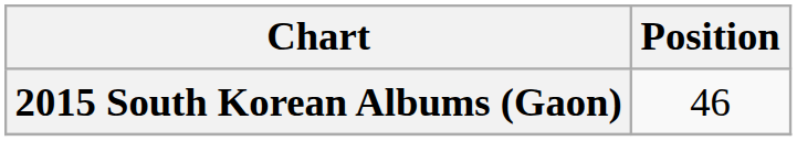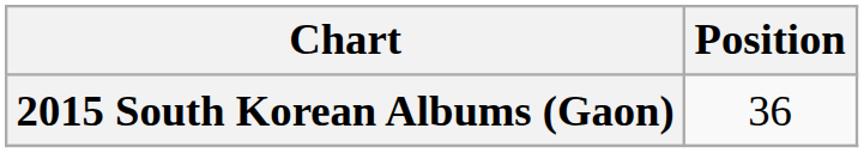2015 South Korean Albums (Gaon) | Position: 46 -> 36
